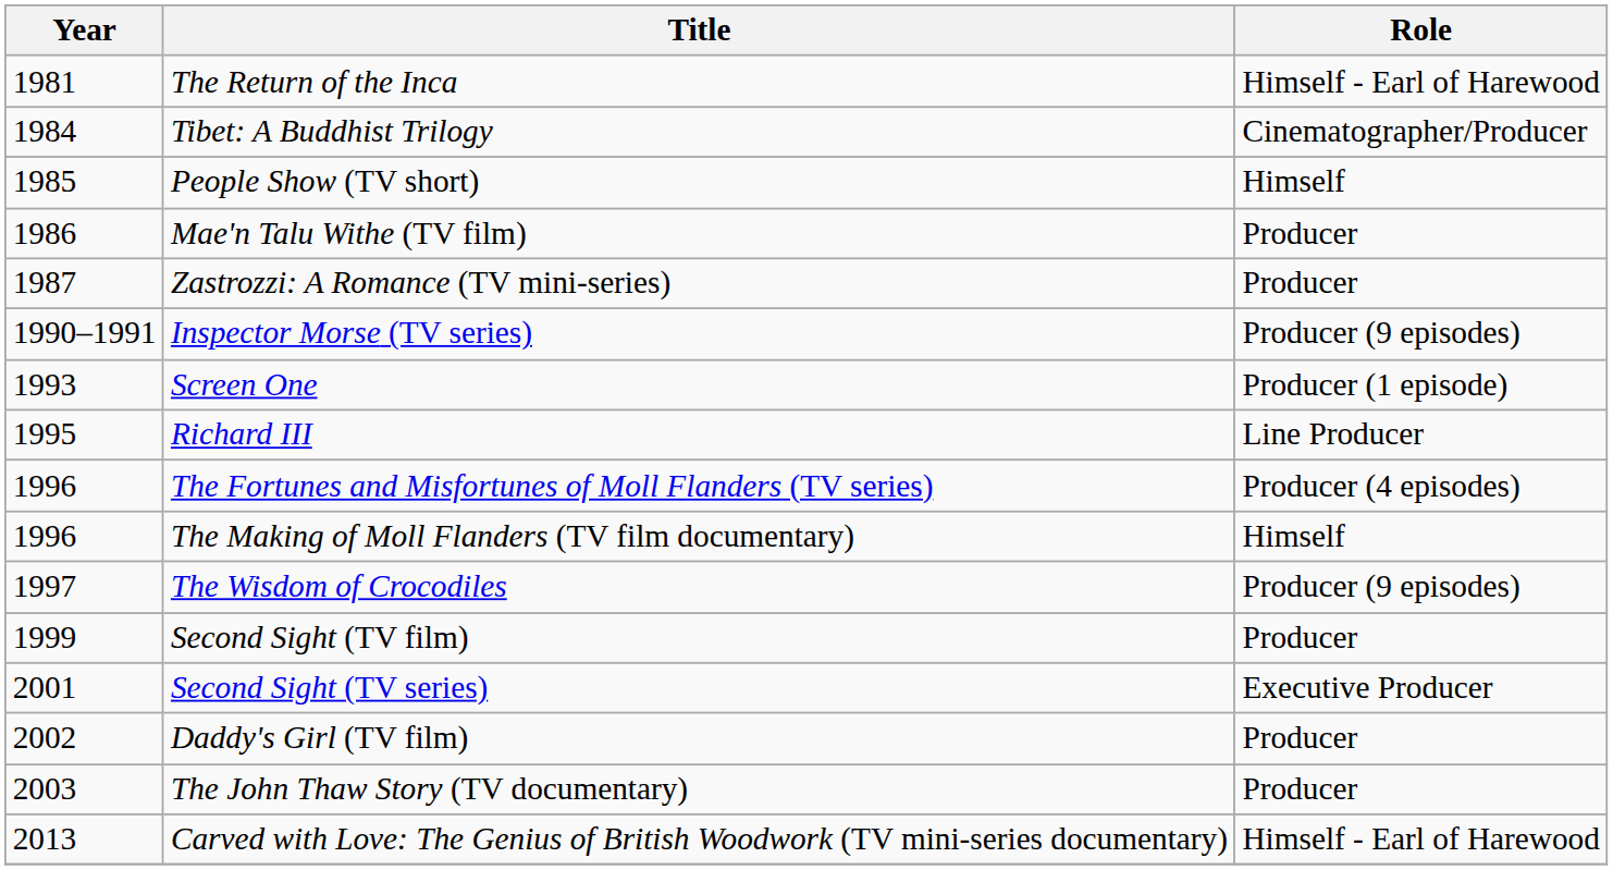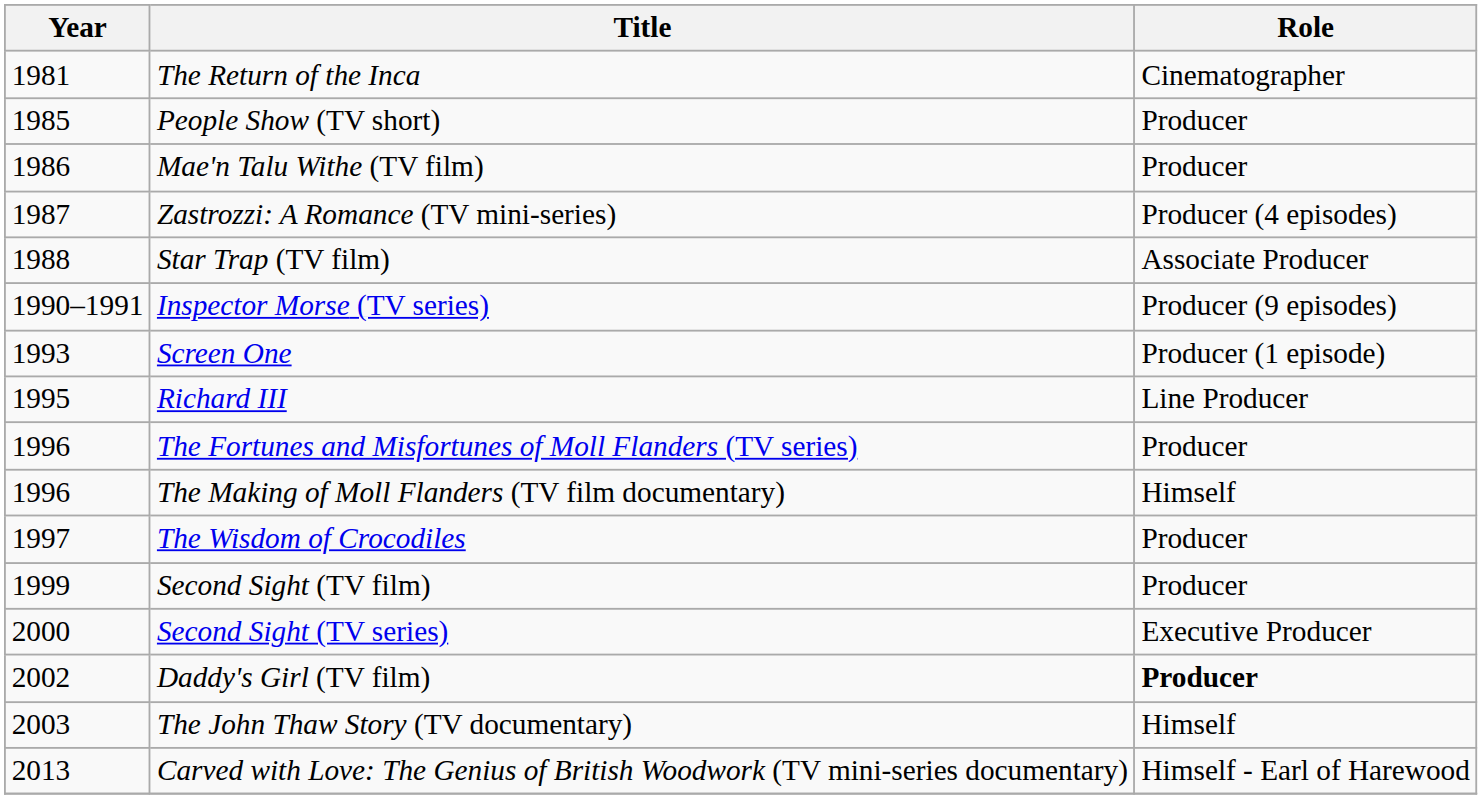The Return of the Inca | Role: Himself - Earl of Harewood -> Cinematographer
- row: 1984 | Tibet: A Buddhist Trilogy | Cinematographer/Producer
People Show (TV short) | Role: Himself -> Producer
Zastrozzi: A Romance (TV mini-series) | Role: Producer -> Producer (4 episodes)
+ row: 1988 | Star Trap (TV film) | Associate Producer
The Fortunes and Misfortunes of Moll Flanders (TV series) | Role: Producer (4 episodes) -> Producer
The Wisdom of Crocodiles | Role: Producer (9 episodes) -> Producer
Second Sight (TV series) | Year: 2001 -> 2000
Daddy's Girl (TV film) | Role: normal -> bold
The John Thaw Story (TV documentary) | Role: Producer -> Himself
